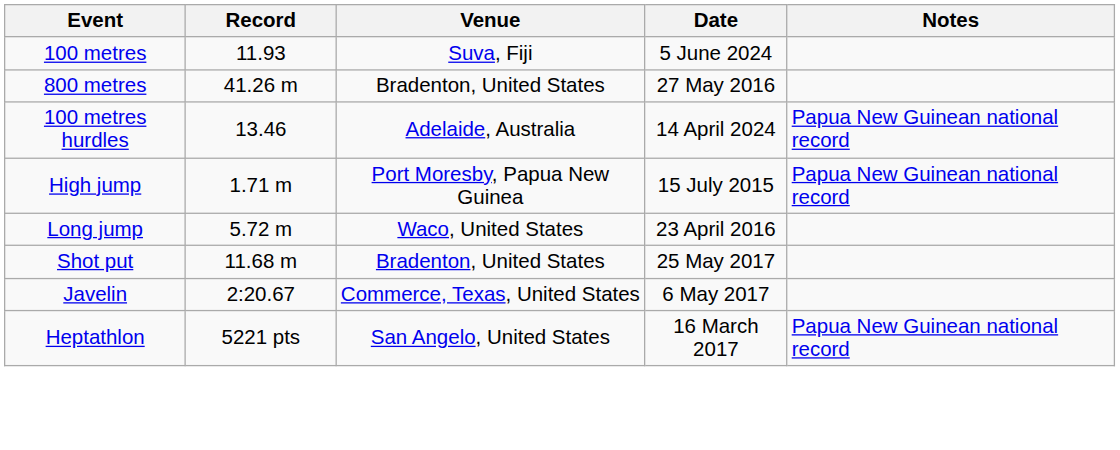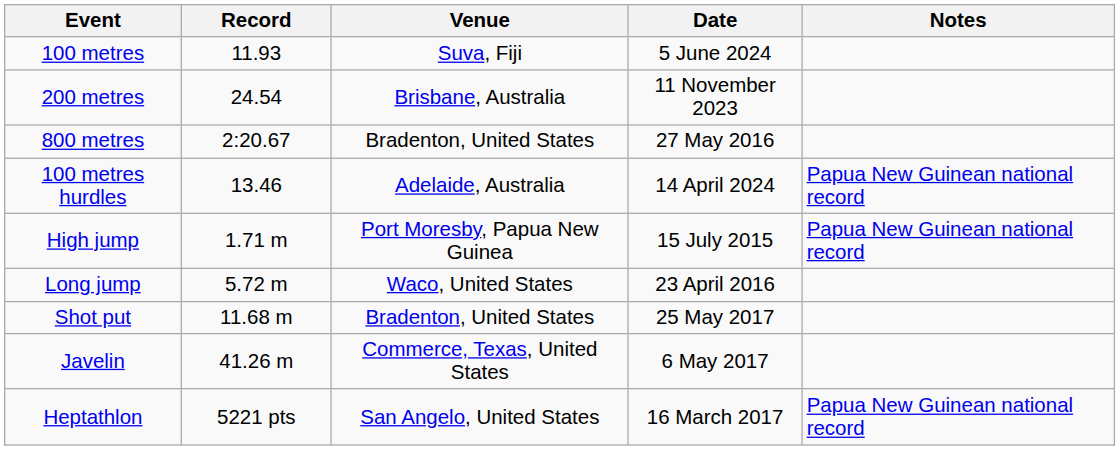+ row: 200 metres | 24.54 | Brisbane, Australia | 11 November 2023
800 metres | Record: 41.26 m -> 2:20.67
Javelin | Record: 2:20.67 -> 41.26 m
